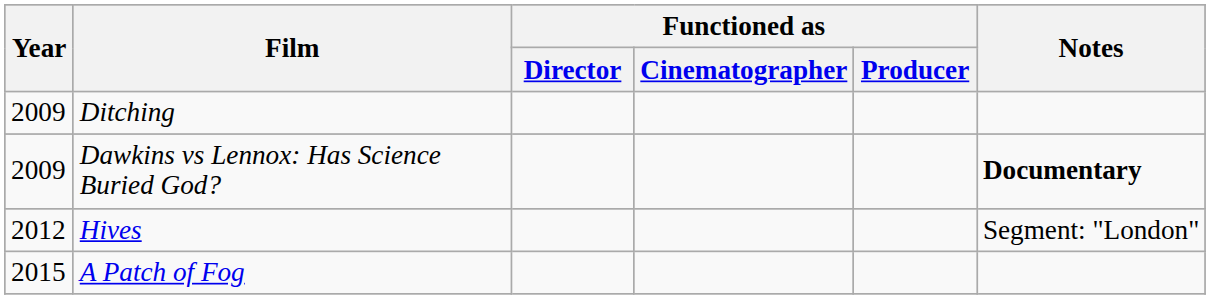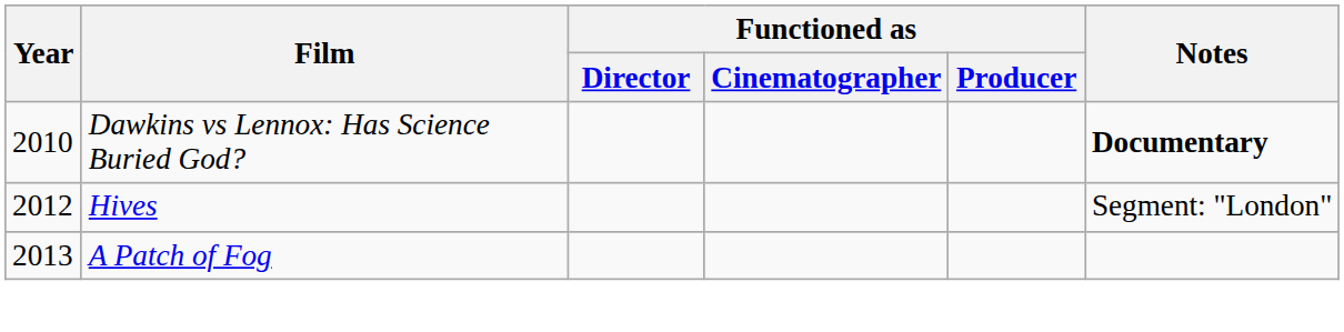- row: 2009 | Ditching
Dawkins vs Lennox: Has Science Buried God? | Year: 2009 -> 2010
A Patch of Fog | Year: 2015 -> 2013
